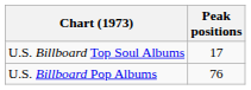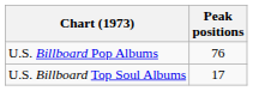rows swapped: U.S. Billboard Pop Albums <-> U.S. Billboard Top Soul Albums
